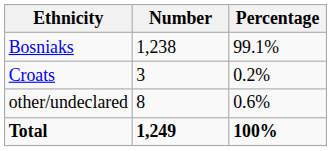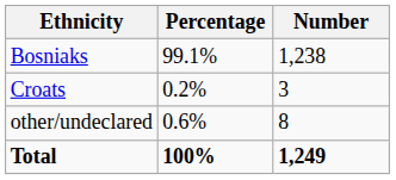columns swapped: Number <-> Percentage
